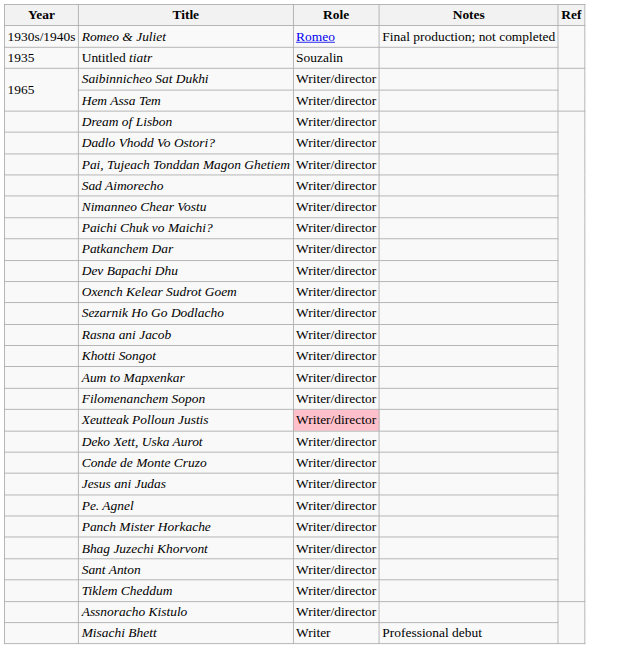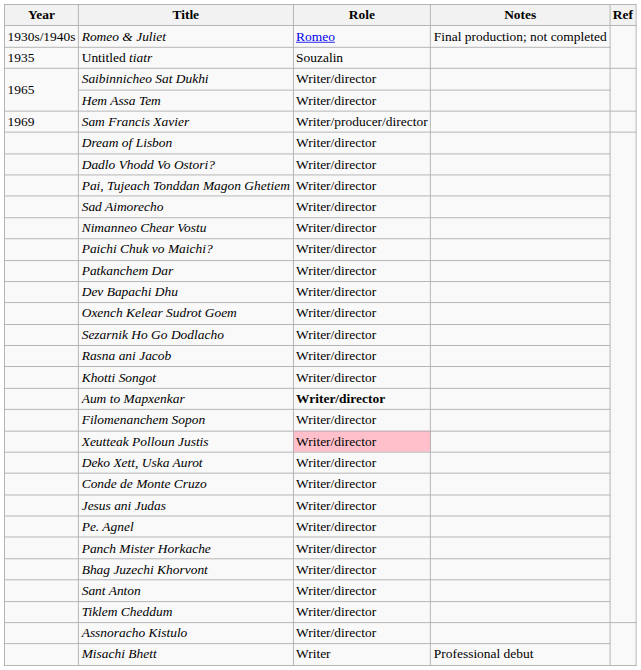+ row: 1969 | Sam Francis Xavier | Writer/producer/director
Aum to Mapxenkar | Role: normal -> bold
